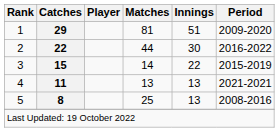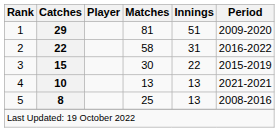2 | Matches: 44 -> 58
2 | Innings: 30 -> 31
3 | Matches: 14 -> 30
4 | Catches: 11 -> 10
